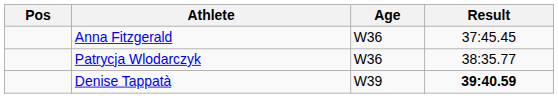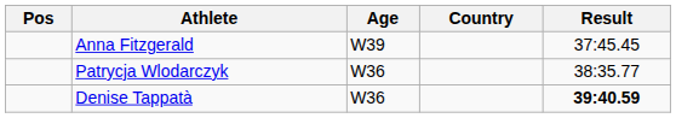+ column: Country
Anna Fitzgerald | Age: W36 -> W39
Denise Tappatà | Age: W39 -> W36
